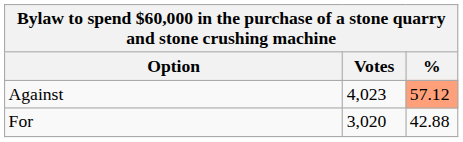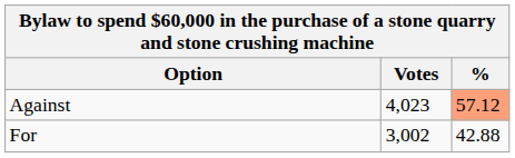For | Votes: 3,020 -> 3,002
